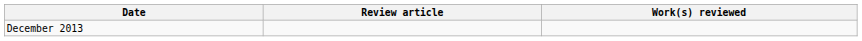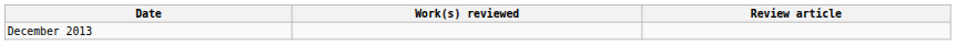columns swapped: Review article <-> Work(s) reviewed
